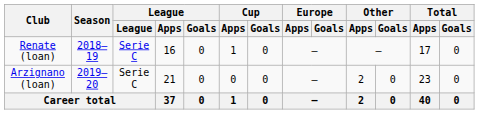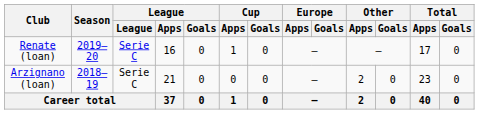Renate (loan) | Season: 2018–19 -> 2019–20
Arzignano (loan) | Season: 2019–20 -> 2018–19
